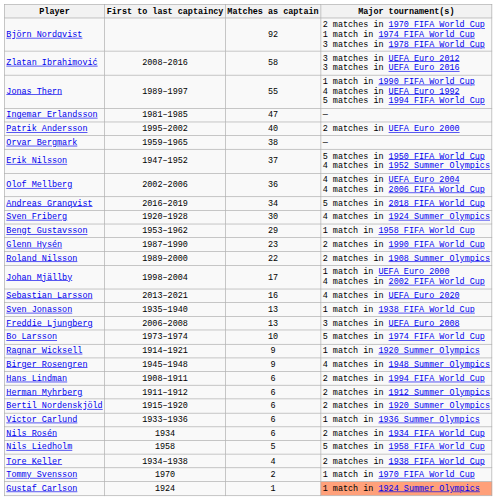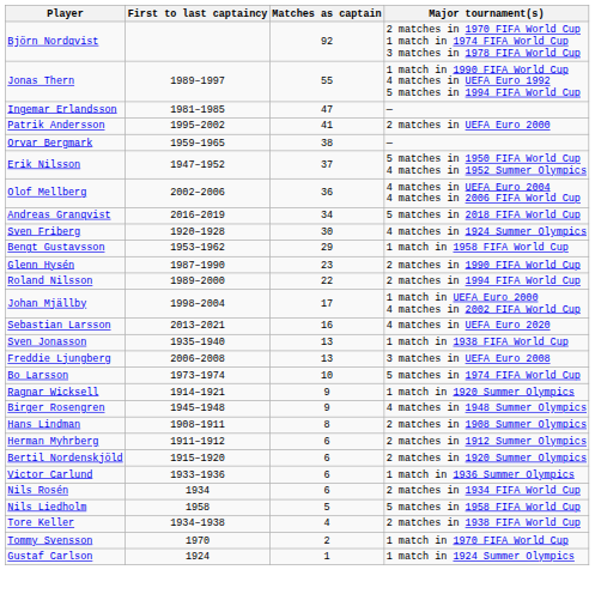- row: Zlatan Ibrahimović | 2008–2016 | 58 | 3 matches in UEFA Euro 2012 3 matches in UEFA Euro 2016
Patrik Andersson | Matches as captain: 40 -> 41
Roland Nilsson | Major tournament(s): 2 matches in 1908 Summer Olympics -> 2 matches in 1994 FIFA World Cup
Hans Lindman | Matches as captain: 6 -> 8
Hans Lindman | Major tournament(s): 2 matches in 1994 FIFA World Cup -> 2 matches in 1908 Summer Olympics
Gustaf Carlson | Major tournament(s): lightsalmon background -> no background
